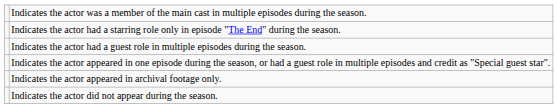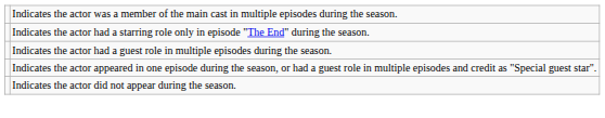- row: Indicates the actor appeared in archival footage only.
